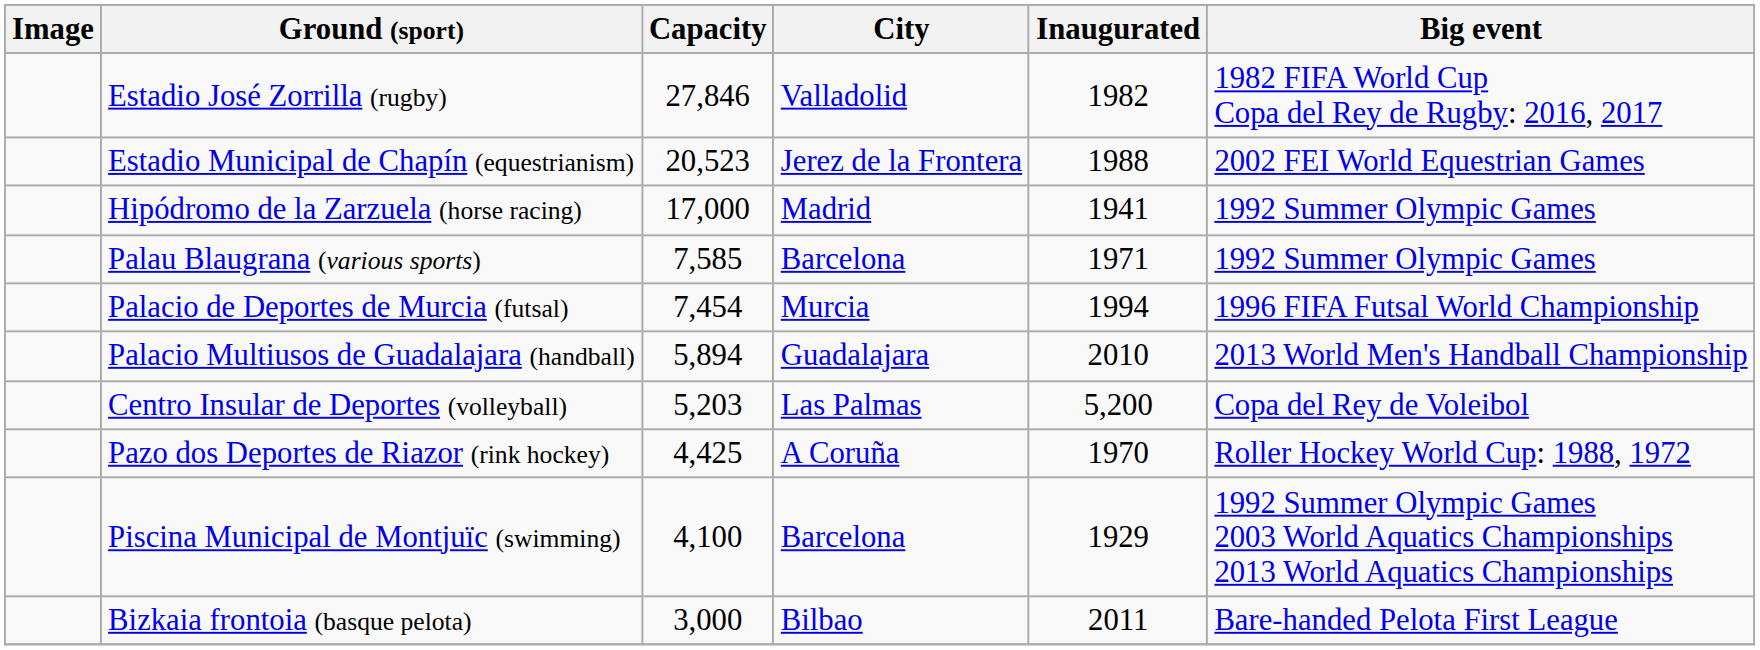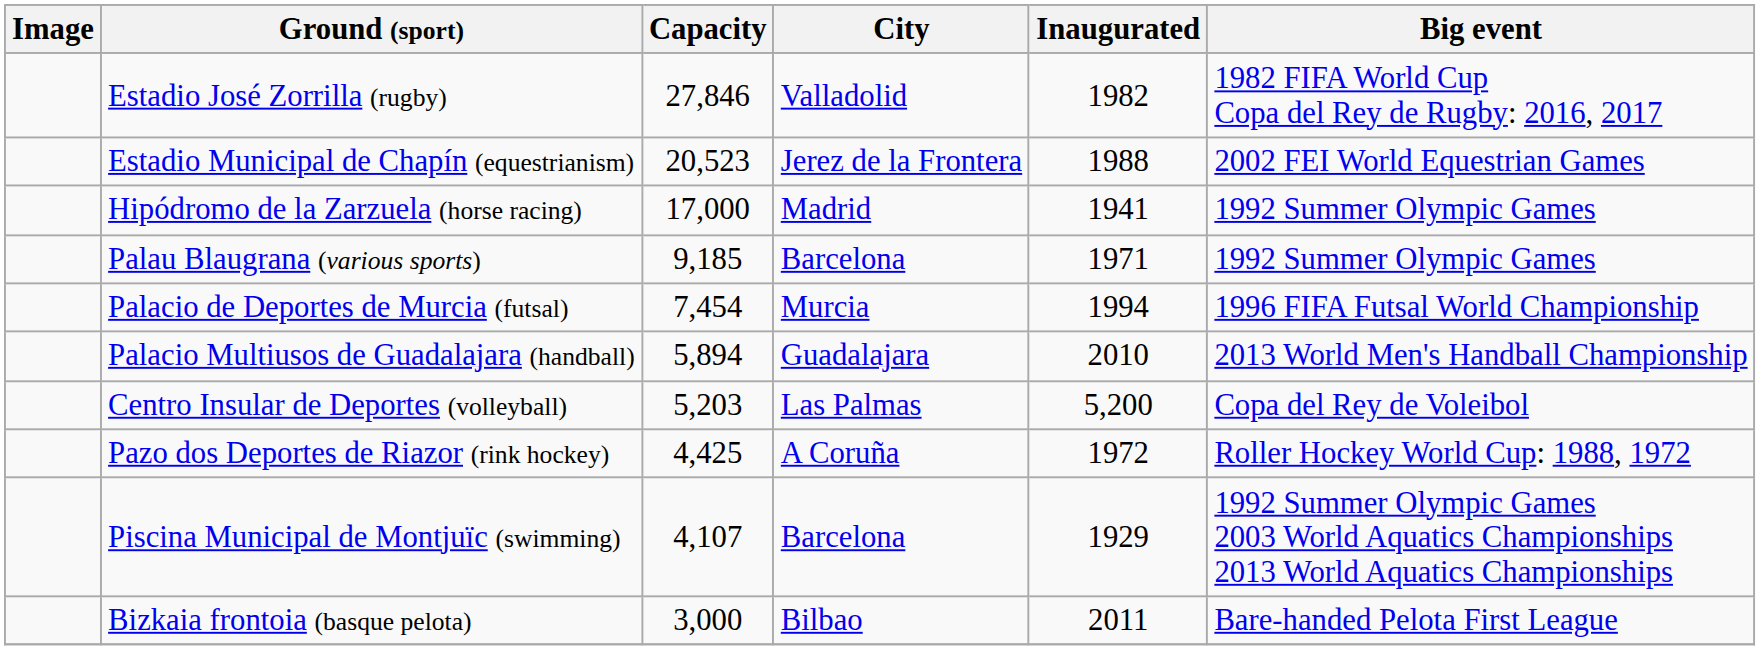Palau Blaugrana (various sports) | Capacity: 7,585 -> 9,185
Pazo dos Deportes de Riazor (rink hockey) | Inaugurated: 1970 -> 1972
Piscina Municipal de Montjuïc (swimming) | Capacity: 4,100 -> 4,107
